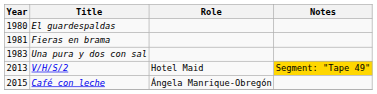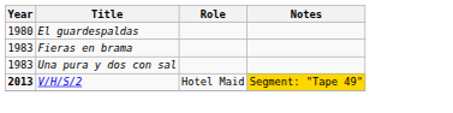Fieras en brama | Year: 1981 -> 1983
V/H/S/2 | Year: normal -> bold
- row: 2015 | Café con leche | Ángela Manrique-Obregón
